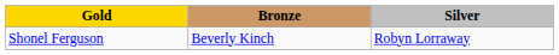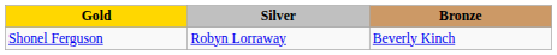columns swapped: Silver <-> Bronze
